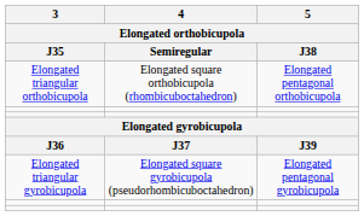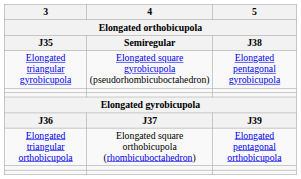rows swapped: Elongated triangular orthobicupola <-> Elongated triangular gyrobicupola
